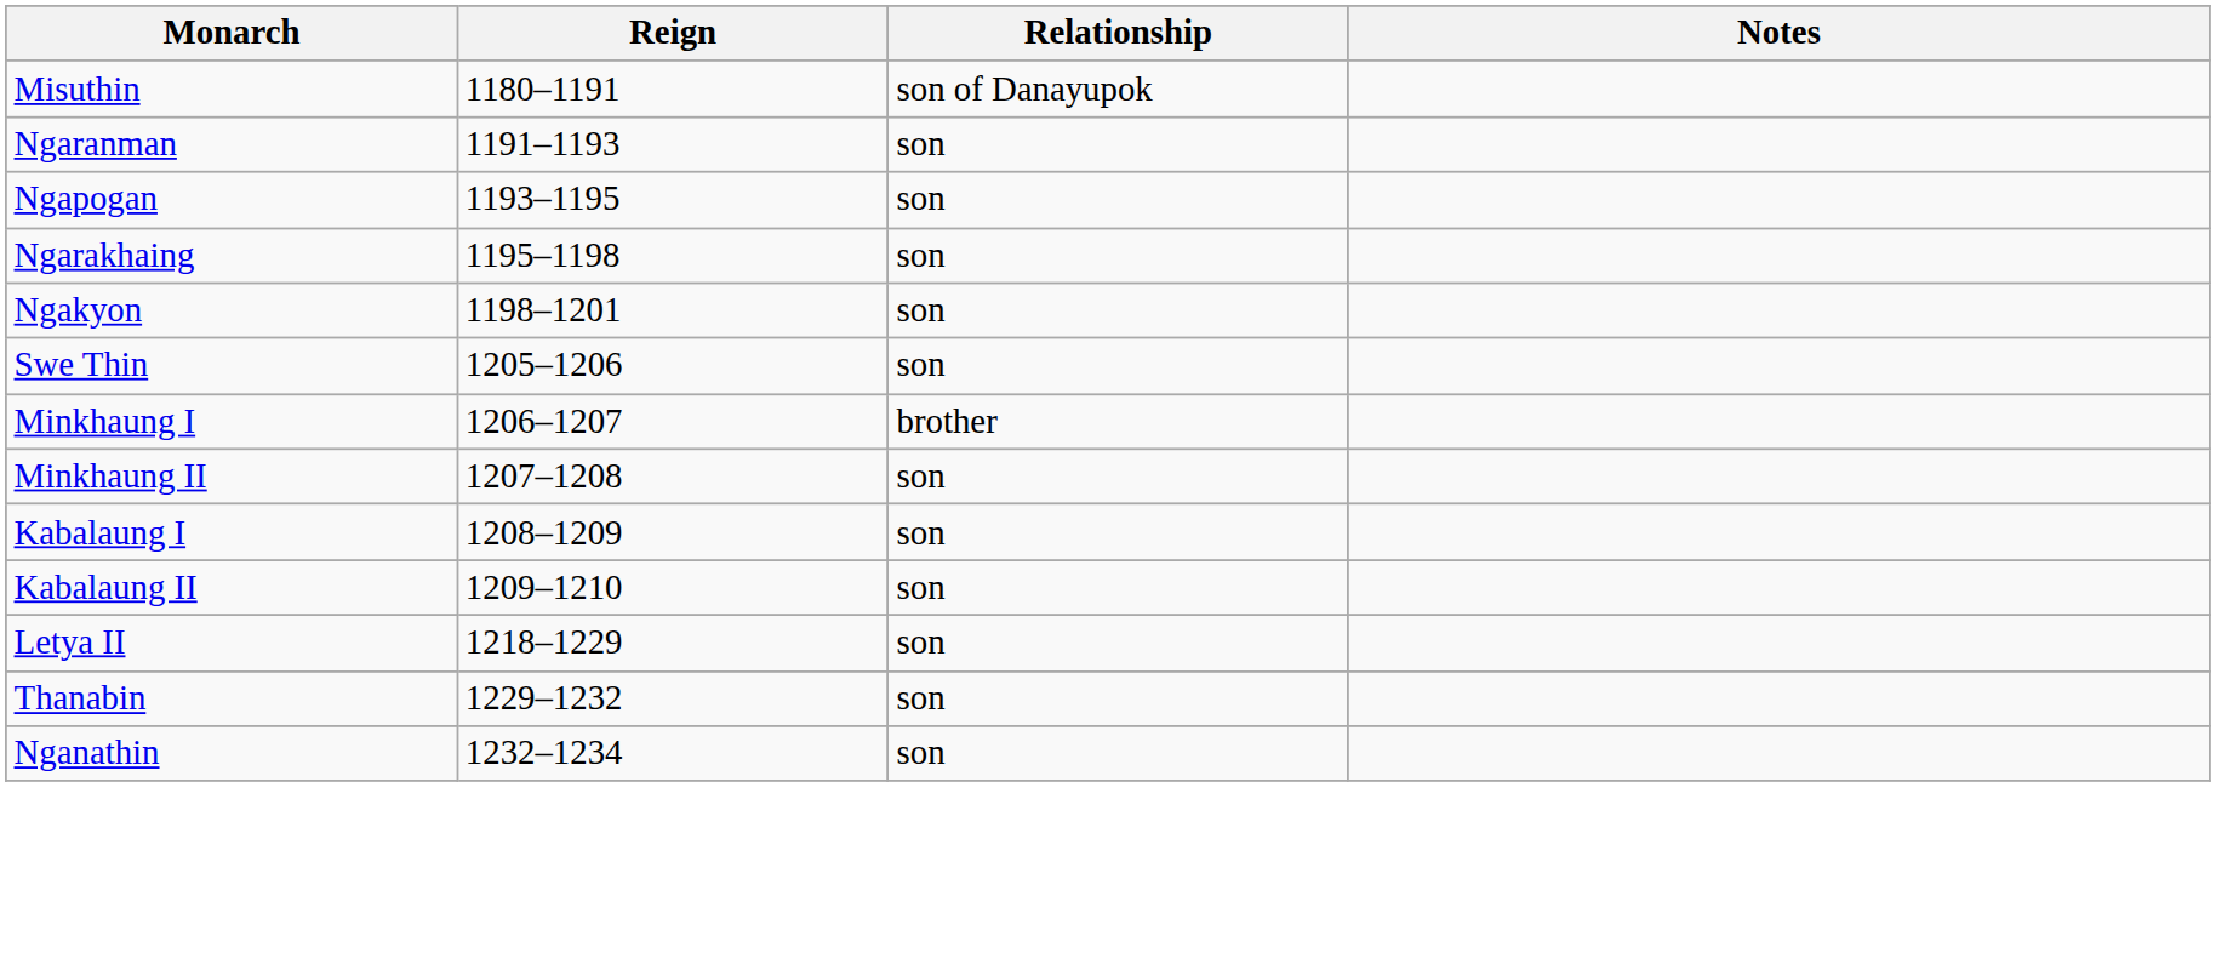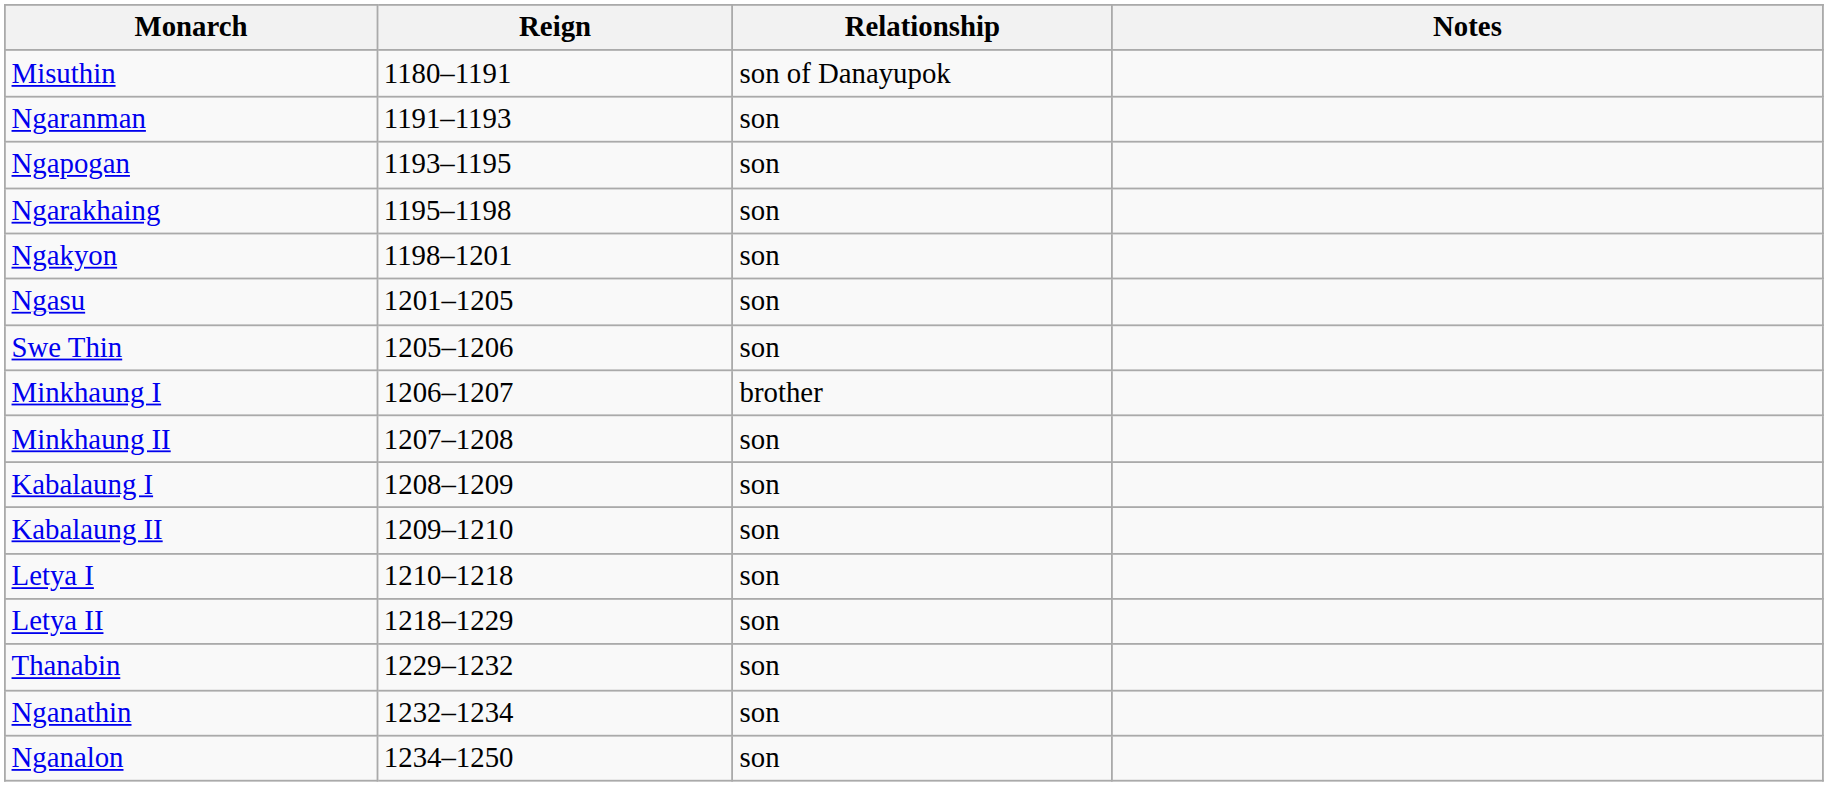+ row: Ngasu | 1201–1205 | son
+ row: Letya I | 1210–1218 | son
+ row: Nganalon | 1234–1250 | son
